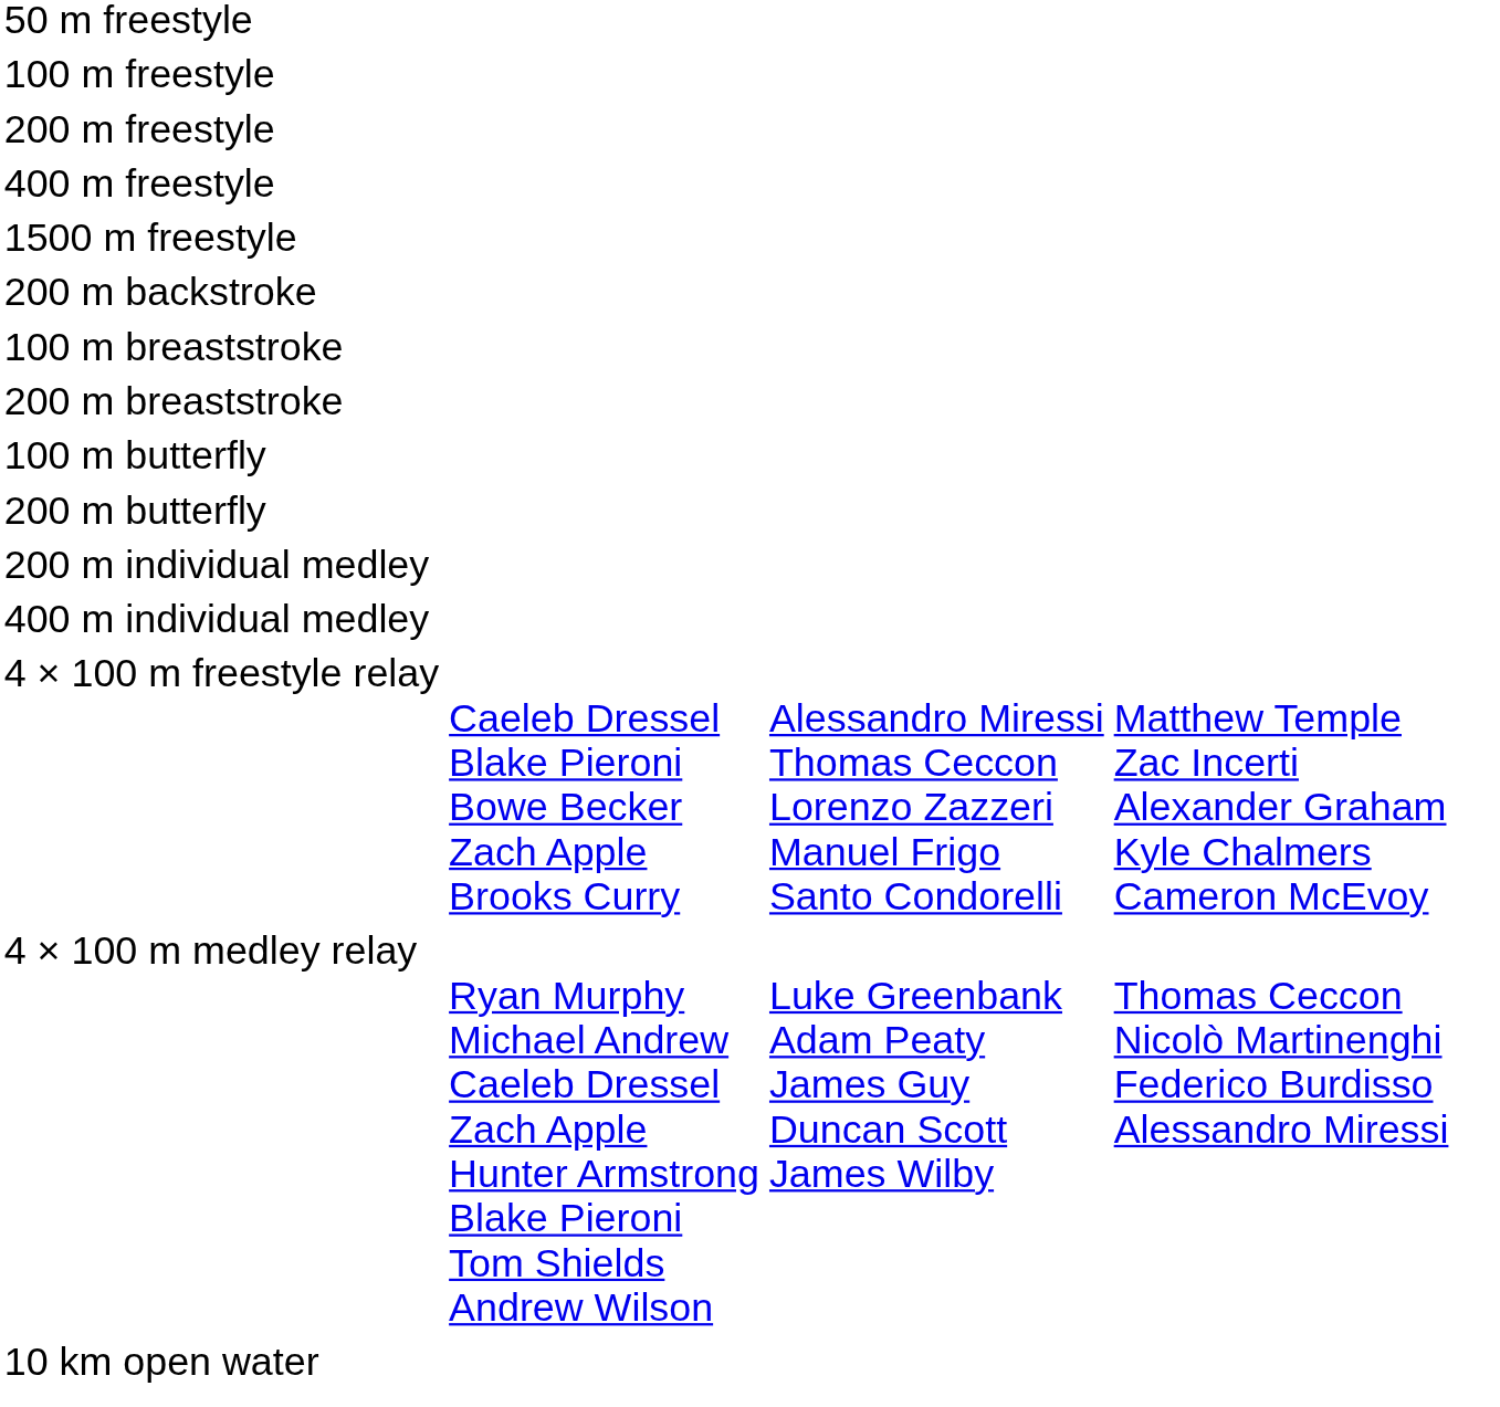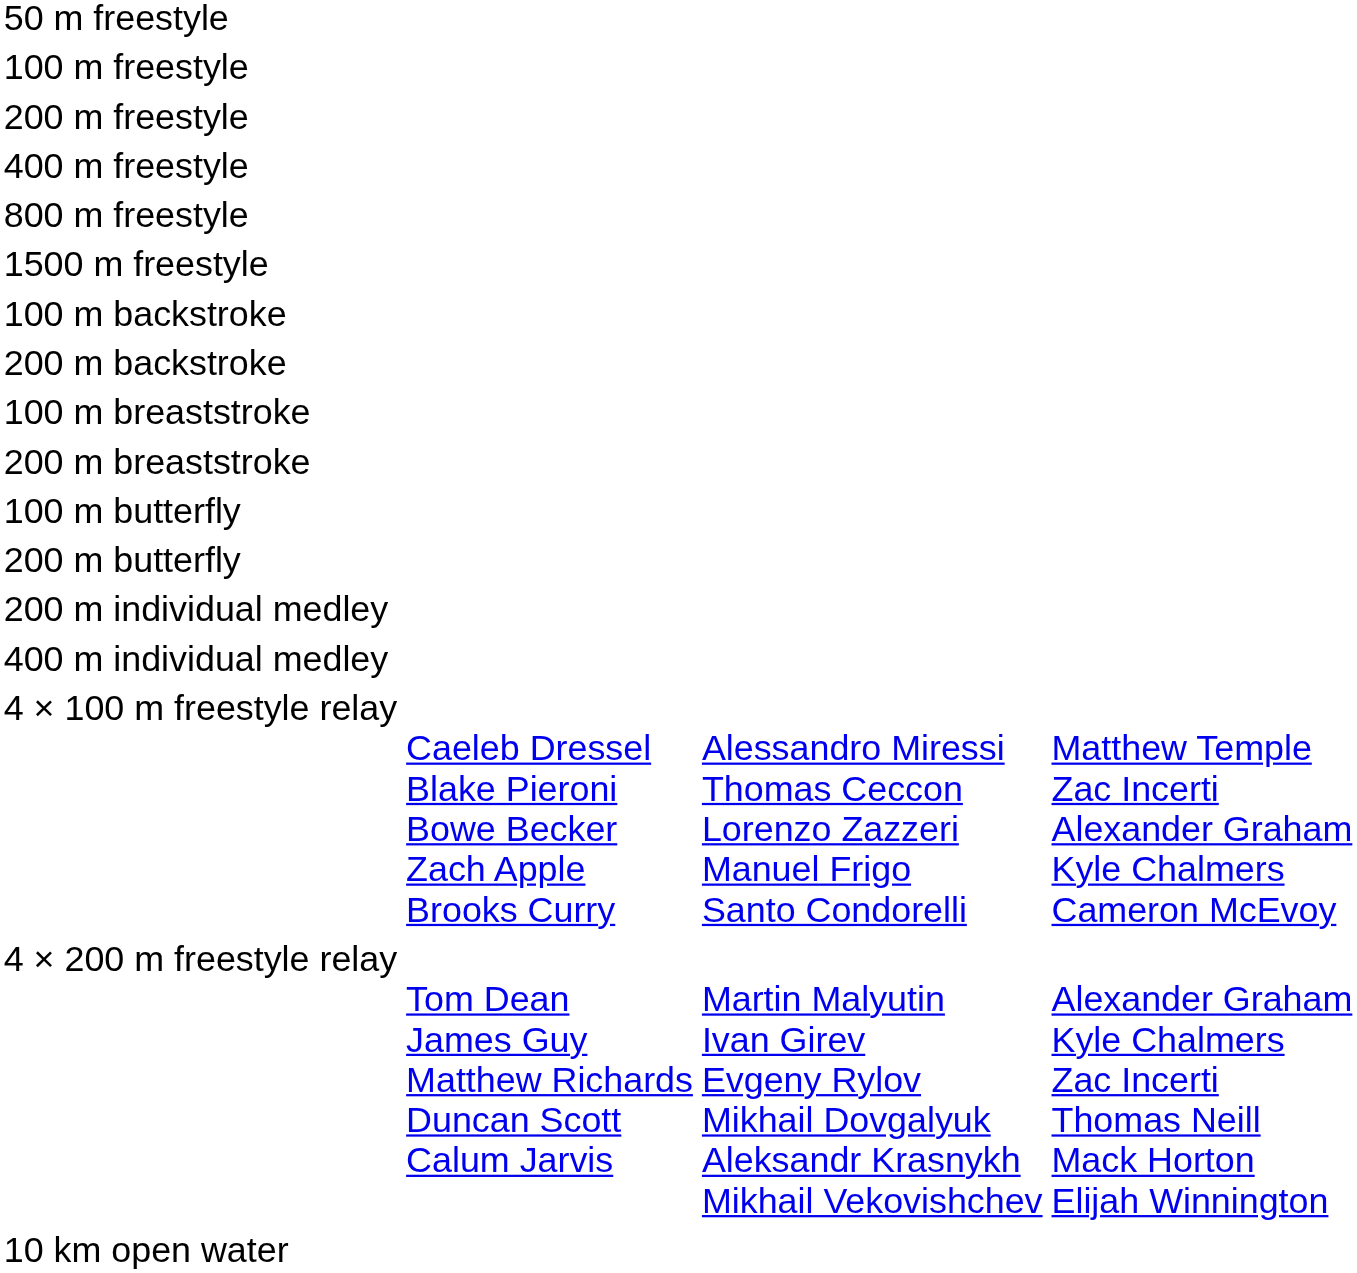+ row: 800 m freestyle
+ row: 100 m backstroke
+ row: 4 × 200 m freestyle relay | Tom Dean James Guy Matthew Richards Duncan Scott Calum Jarvis | Martin Malyutin Ivan Girev Evgeny Rylov Mikhail Dovgalyuk Aleksandr Krasnykh Mikhail Vekovishchev | Alexander Graham Kyle Chalmers Zac Incerti Thomas Neill Mack Horton Elijah Winnington
- row: 4 × 100 m medley relay | Ryan Murphy Michael Andrew Caeleb Dressel Zach Apple Hunter Armstrong Blake Pieroni Tom Shields Andrew Wilson | Luke Greenbank Adam Peaty James Guy Duncan Scott James Wilby | Thomas Ceccon Nicolò Martinenghi Federico Burdisso Alessandro Miressi
